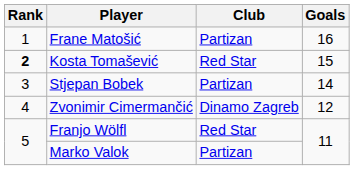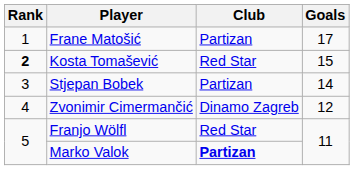Frane Matošić | Goals: 16 -> 17
Marko Valok | Club: normal -> bold
